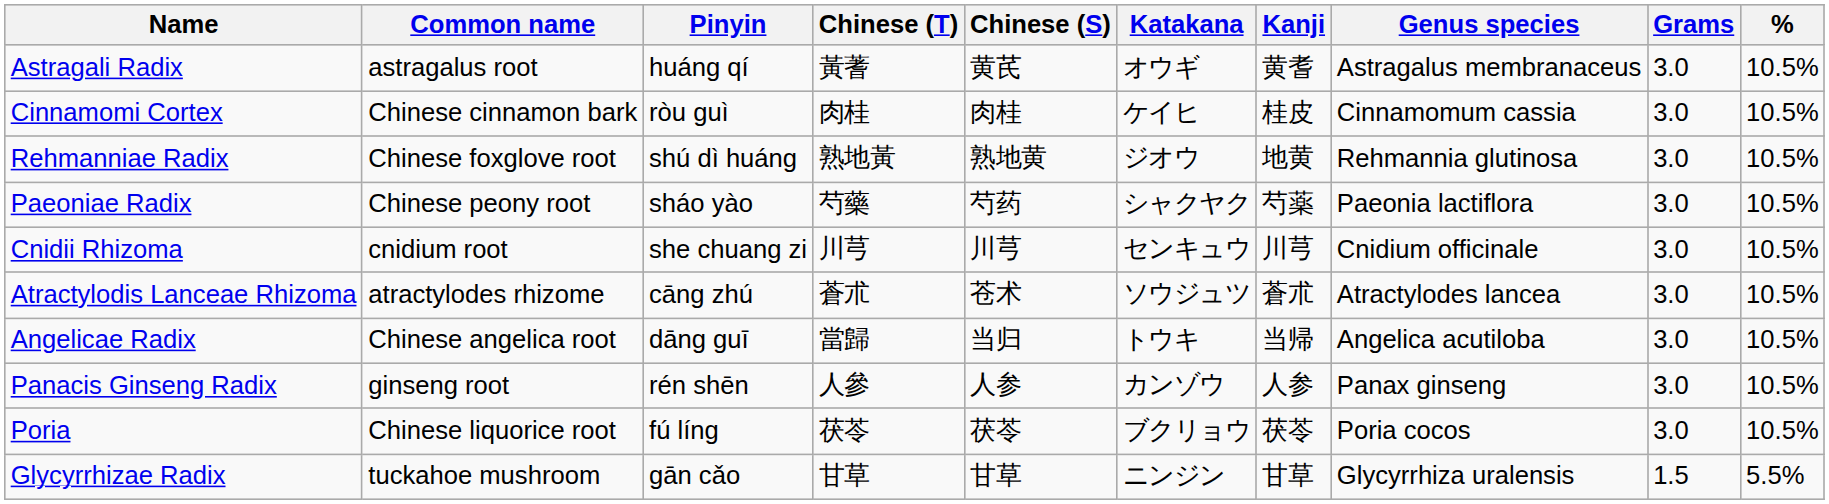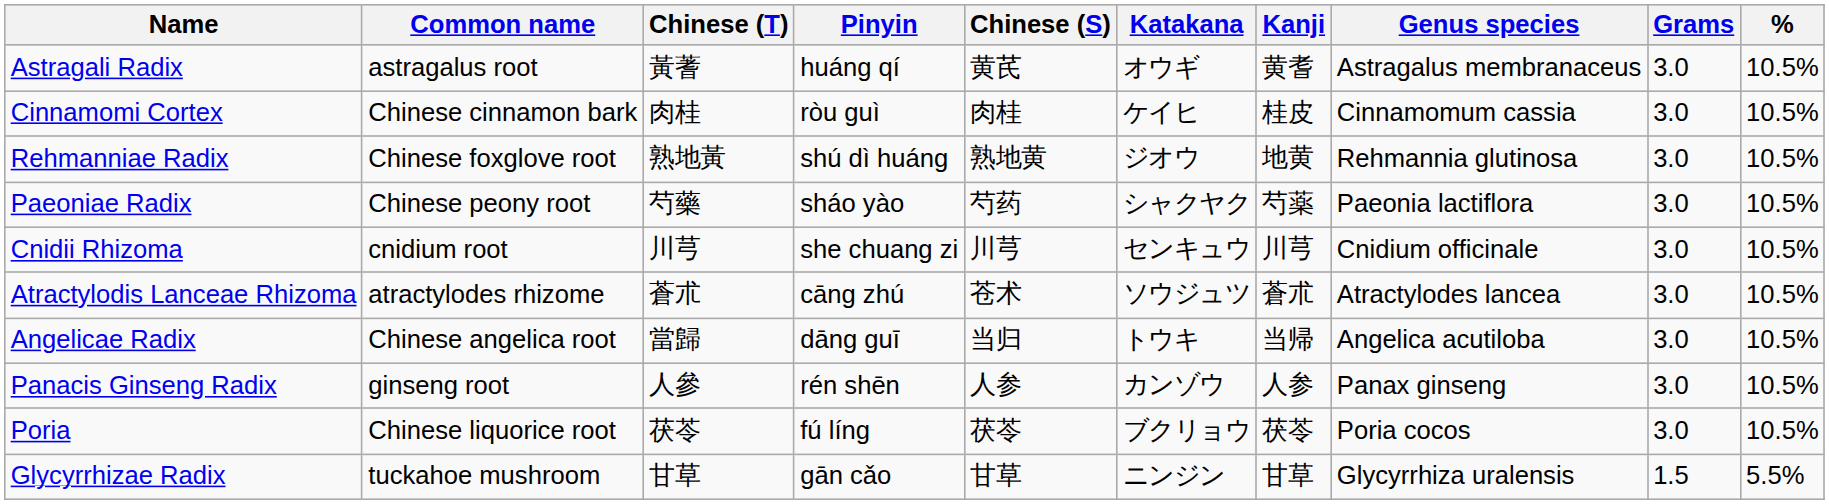columns swapped: Pinyin <-> Chinese (T)
